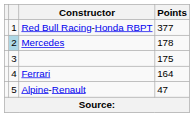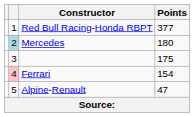Mercedes | Points: 178 -> 180
Ferrari | column 2: no background -> pink background
Ferrari | Points: 164 -> 154
